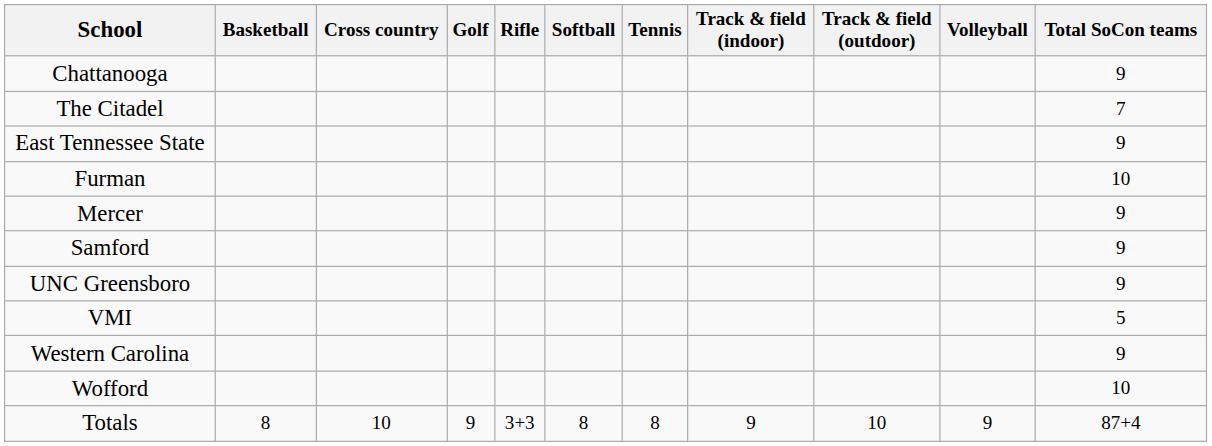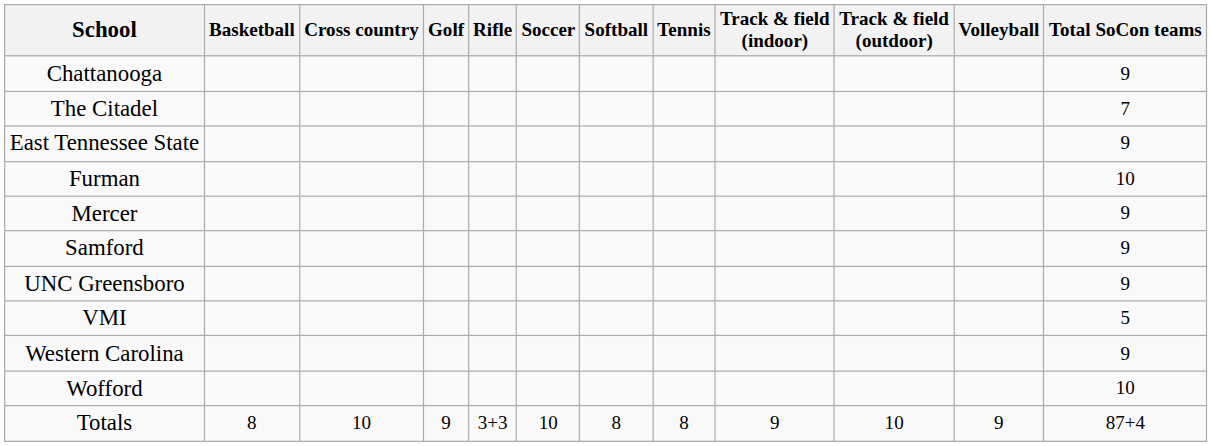+ column: Soccer | 10
